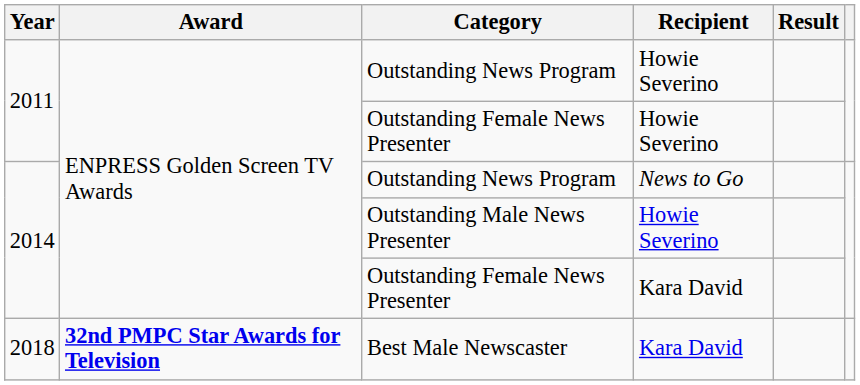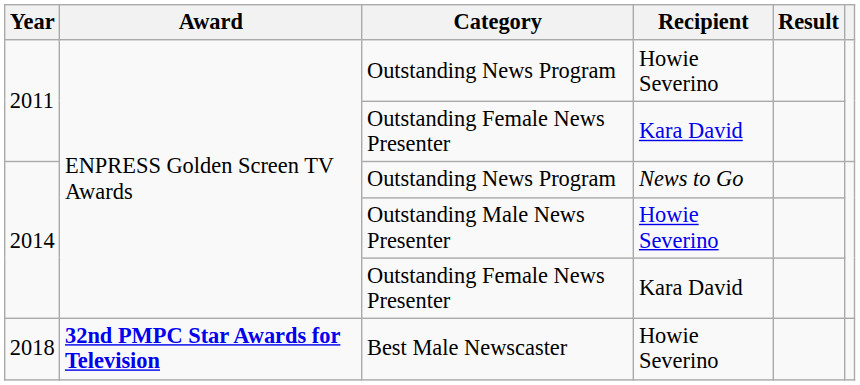2011 / Outstanding Female News Presenter | Recipient: Howie Severino -> Kara David
Best Male Newscaster | Recipient: Kara David -> Howie Severino
